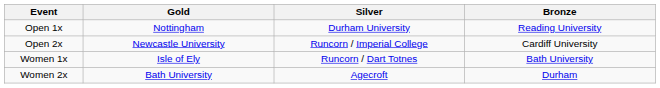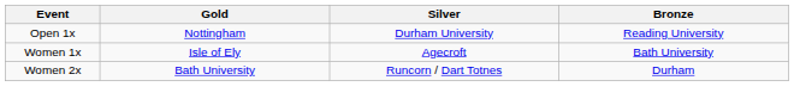- row: Open 2x | Newcastle University | Runcorn / Imperial College | Cardiff University
Women 1x | Silver: Runcorn / Dart Totnes -> Agecroft
Women 2x | Silver: Agecroft -> Runcorn / Dart Totnes
